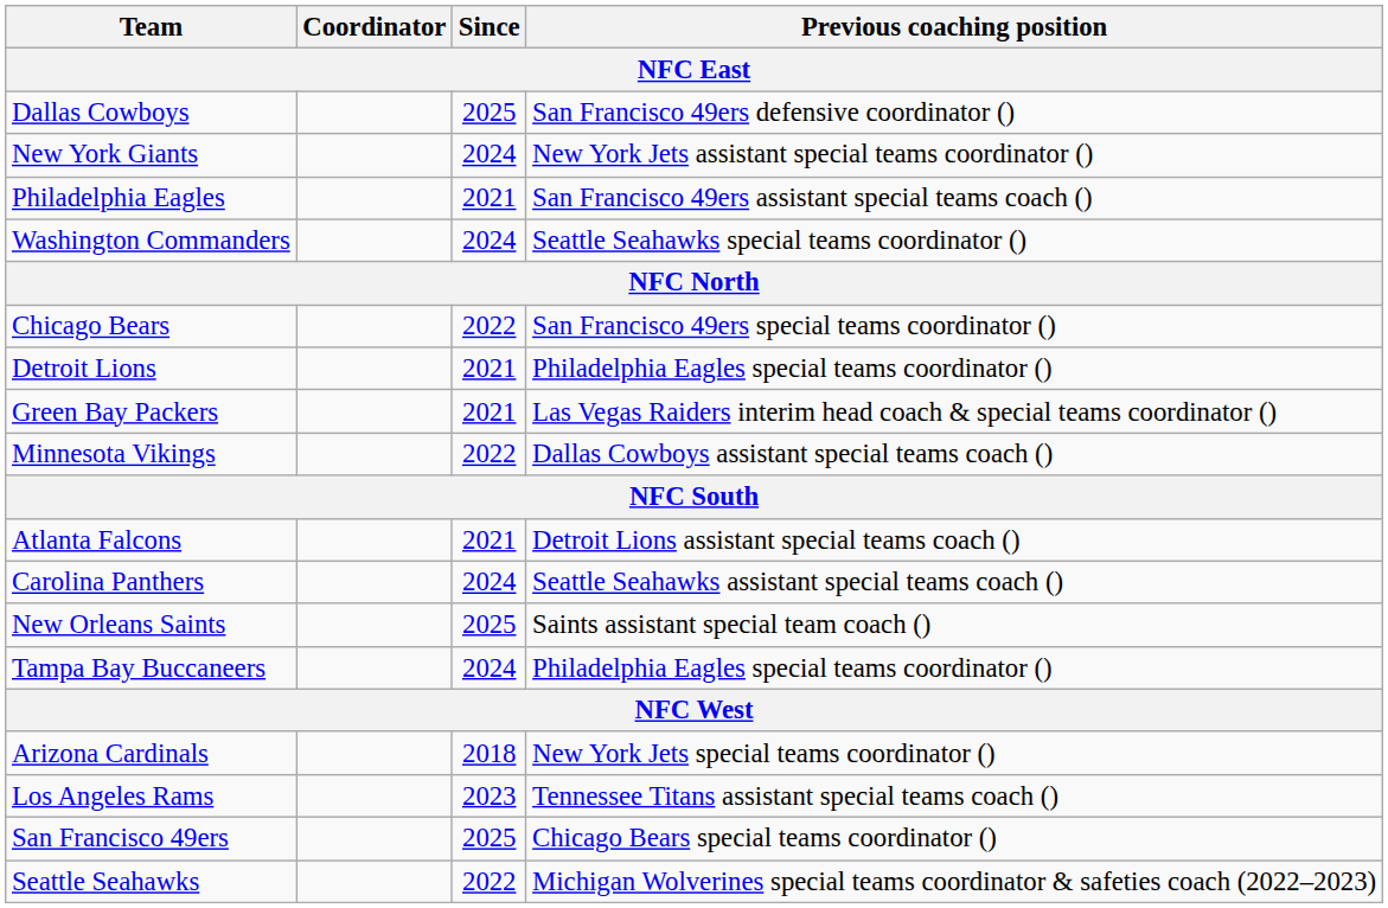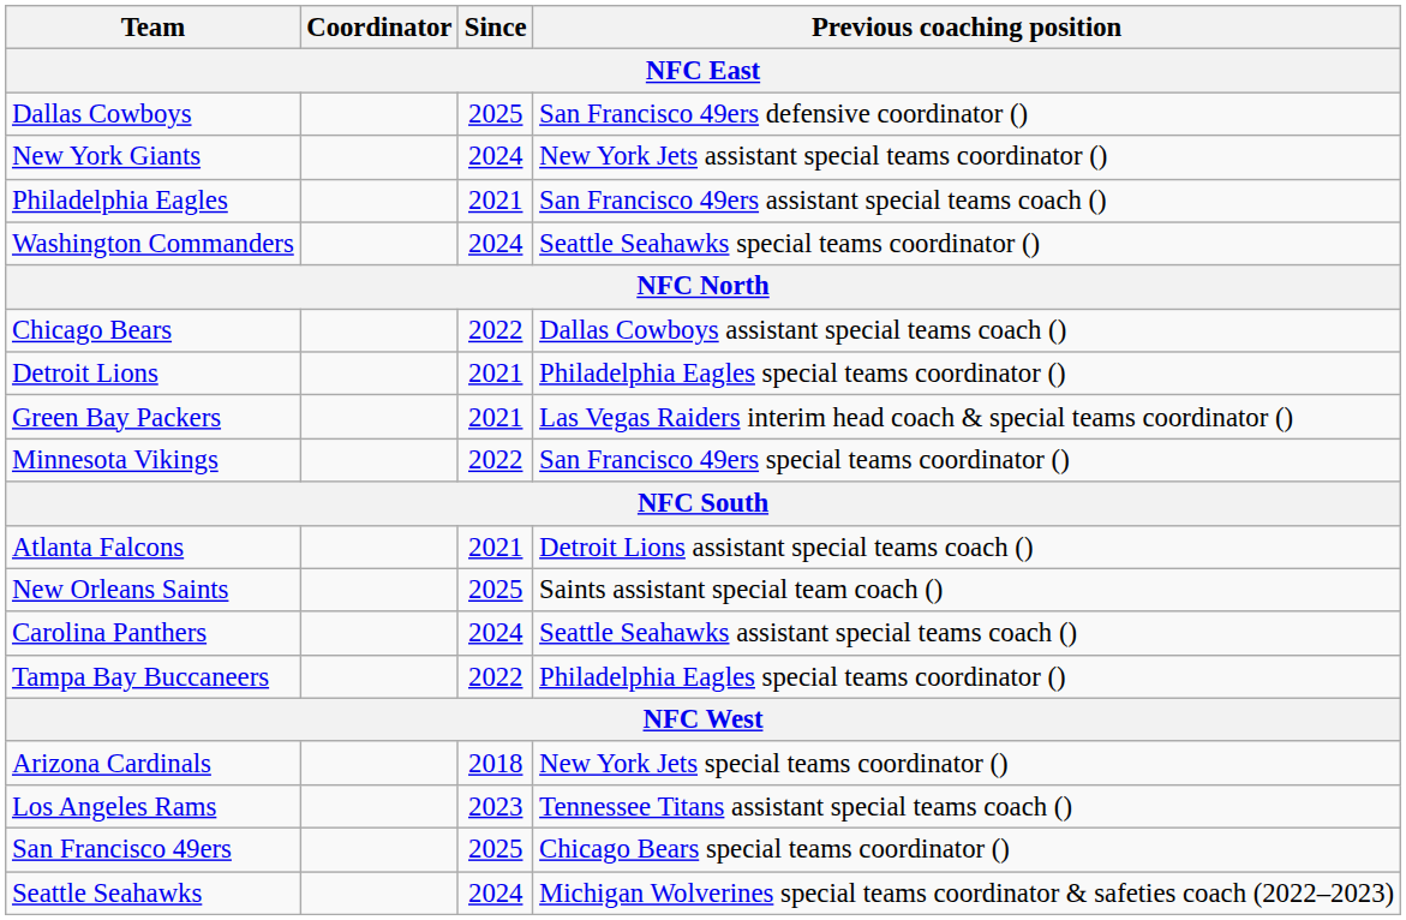Chicago Bears | Previous coaching position: San Francisco 49ers special teams coordinator () -> Dallas Cowboys assistant special teams coach ()
Minnesota Vikings | Previous coaching position: Dallas Cowboys assistant special teams coach () -> San Francisco 49ers special teams coordinator ()
rows swapped: Carolina Panthers <-> New Orleans Saints
Tampa Bay Buccaneers | Since: 2024 -> 2022
Seattle Seahawks | Since: 2022 -> 2024
